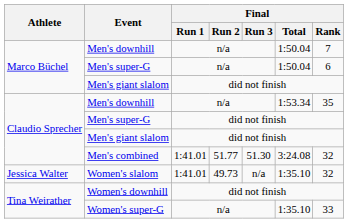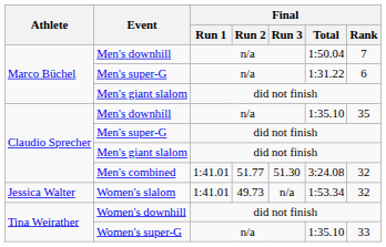Marco Büchel / Men's super-G | Final / Total: 1:50.04 -> 1:31.22
Claudio Sprecher / Men's downhill | Final / Total: 1:53.34 -> 1:35.10
Women's slalom | Final / Total: 1:35.10 -> 1:53.34
